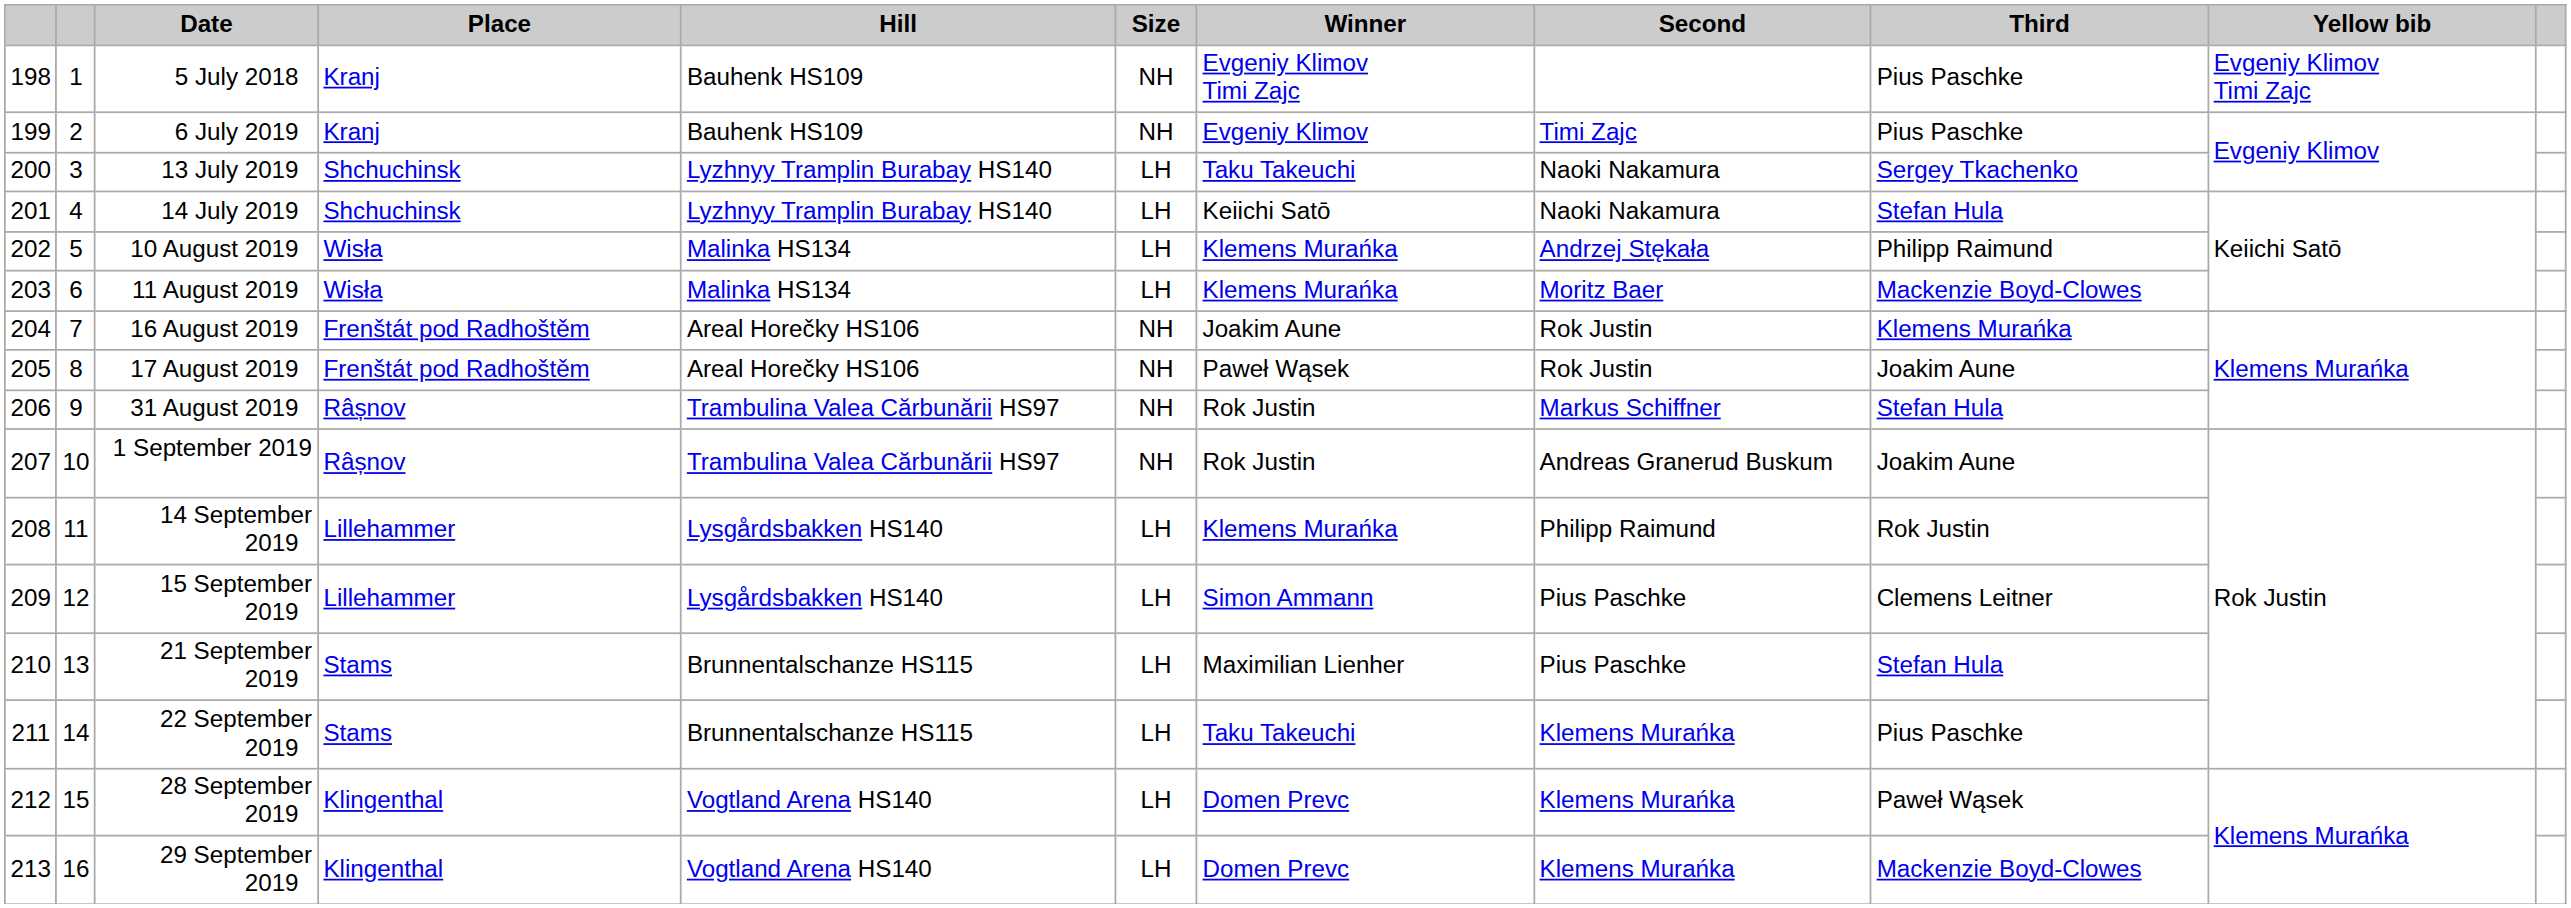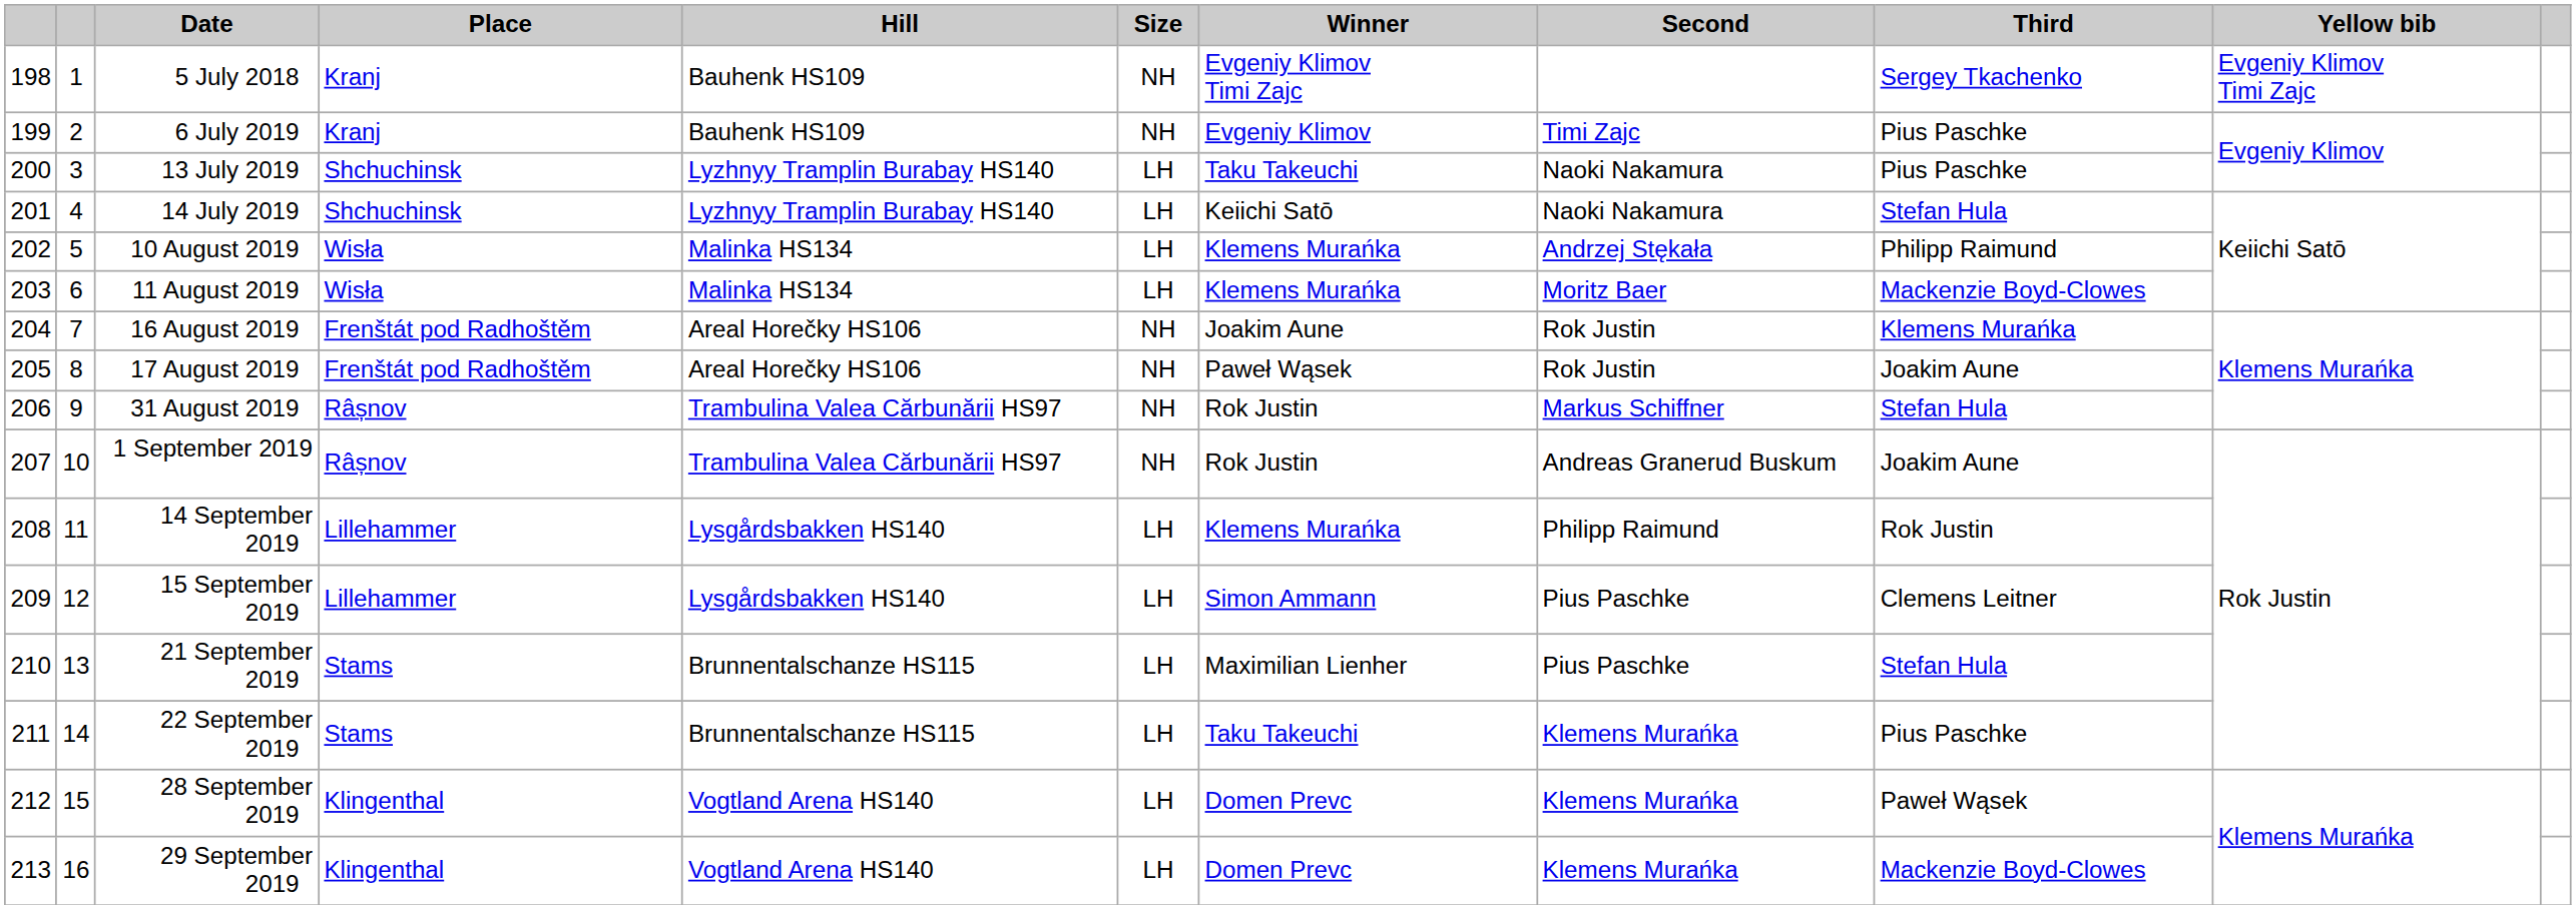5 July 2018 | Third: Pius Paschke -> Sergey Tkachenko
13 July 2019 | Third: Sergey Tkachenko -> Pius Paschke
